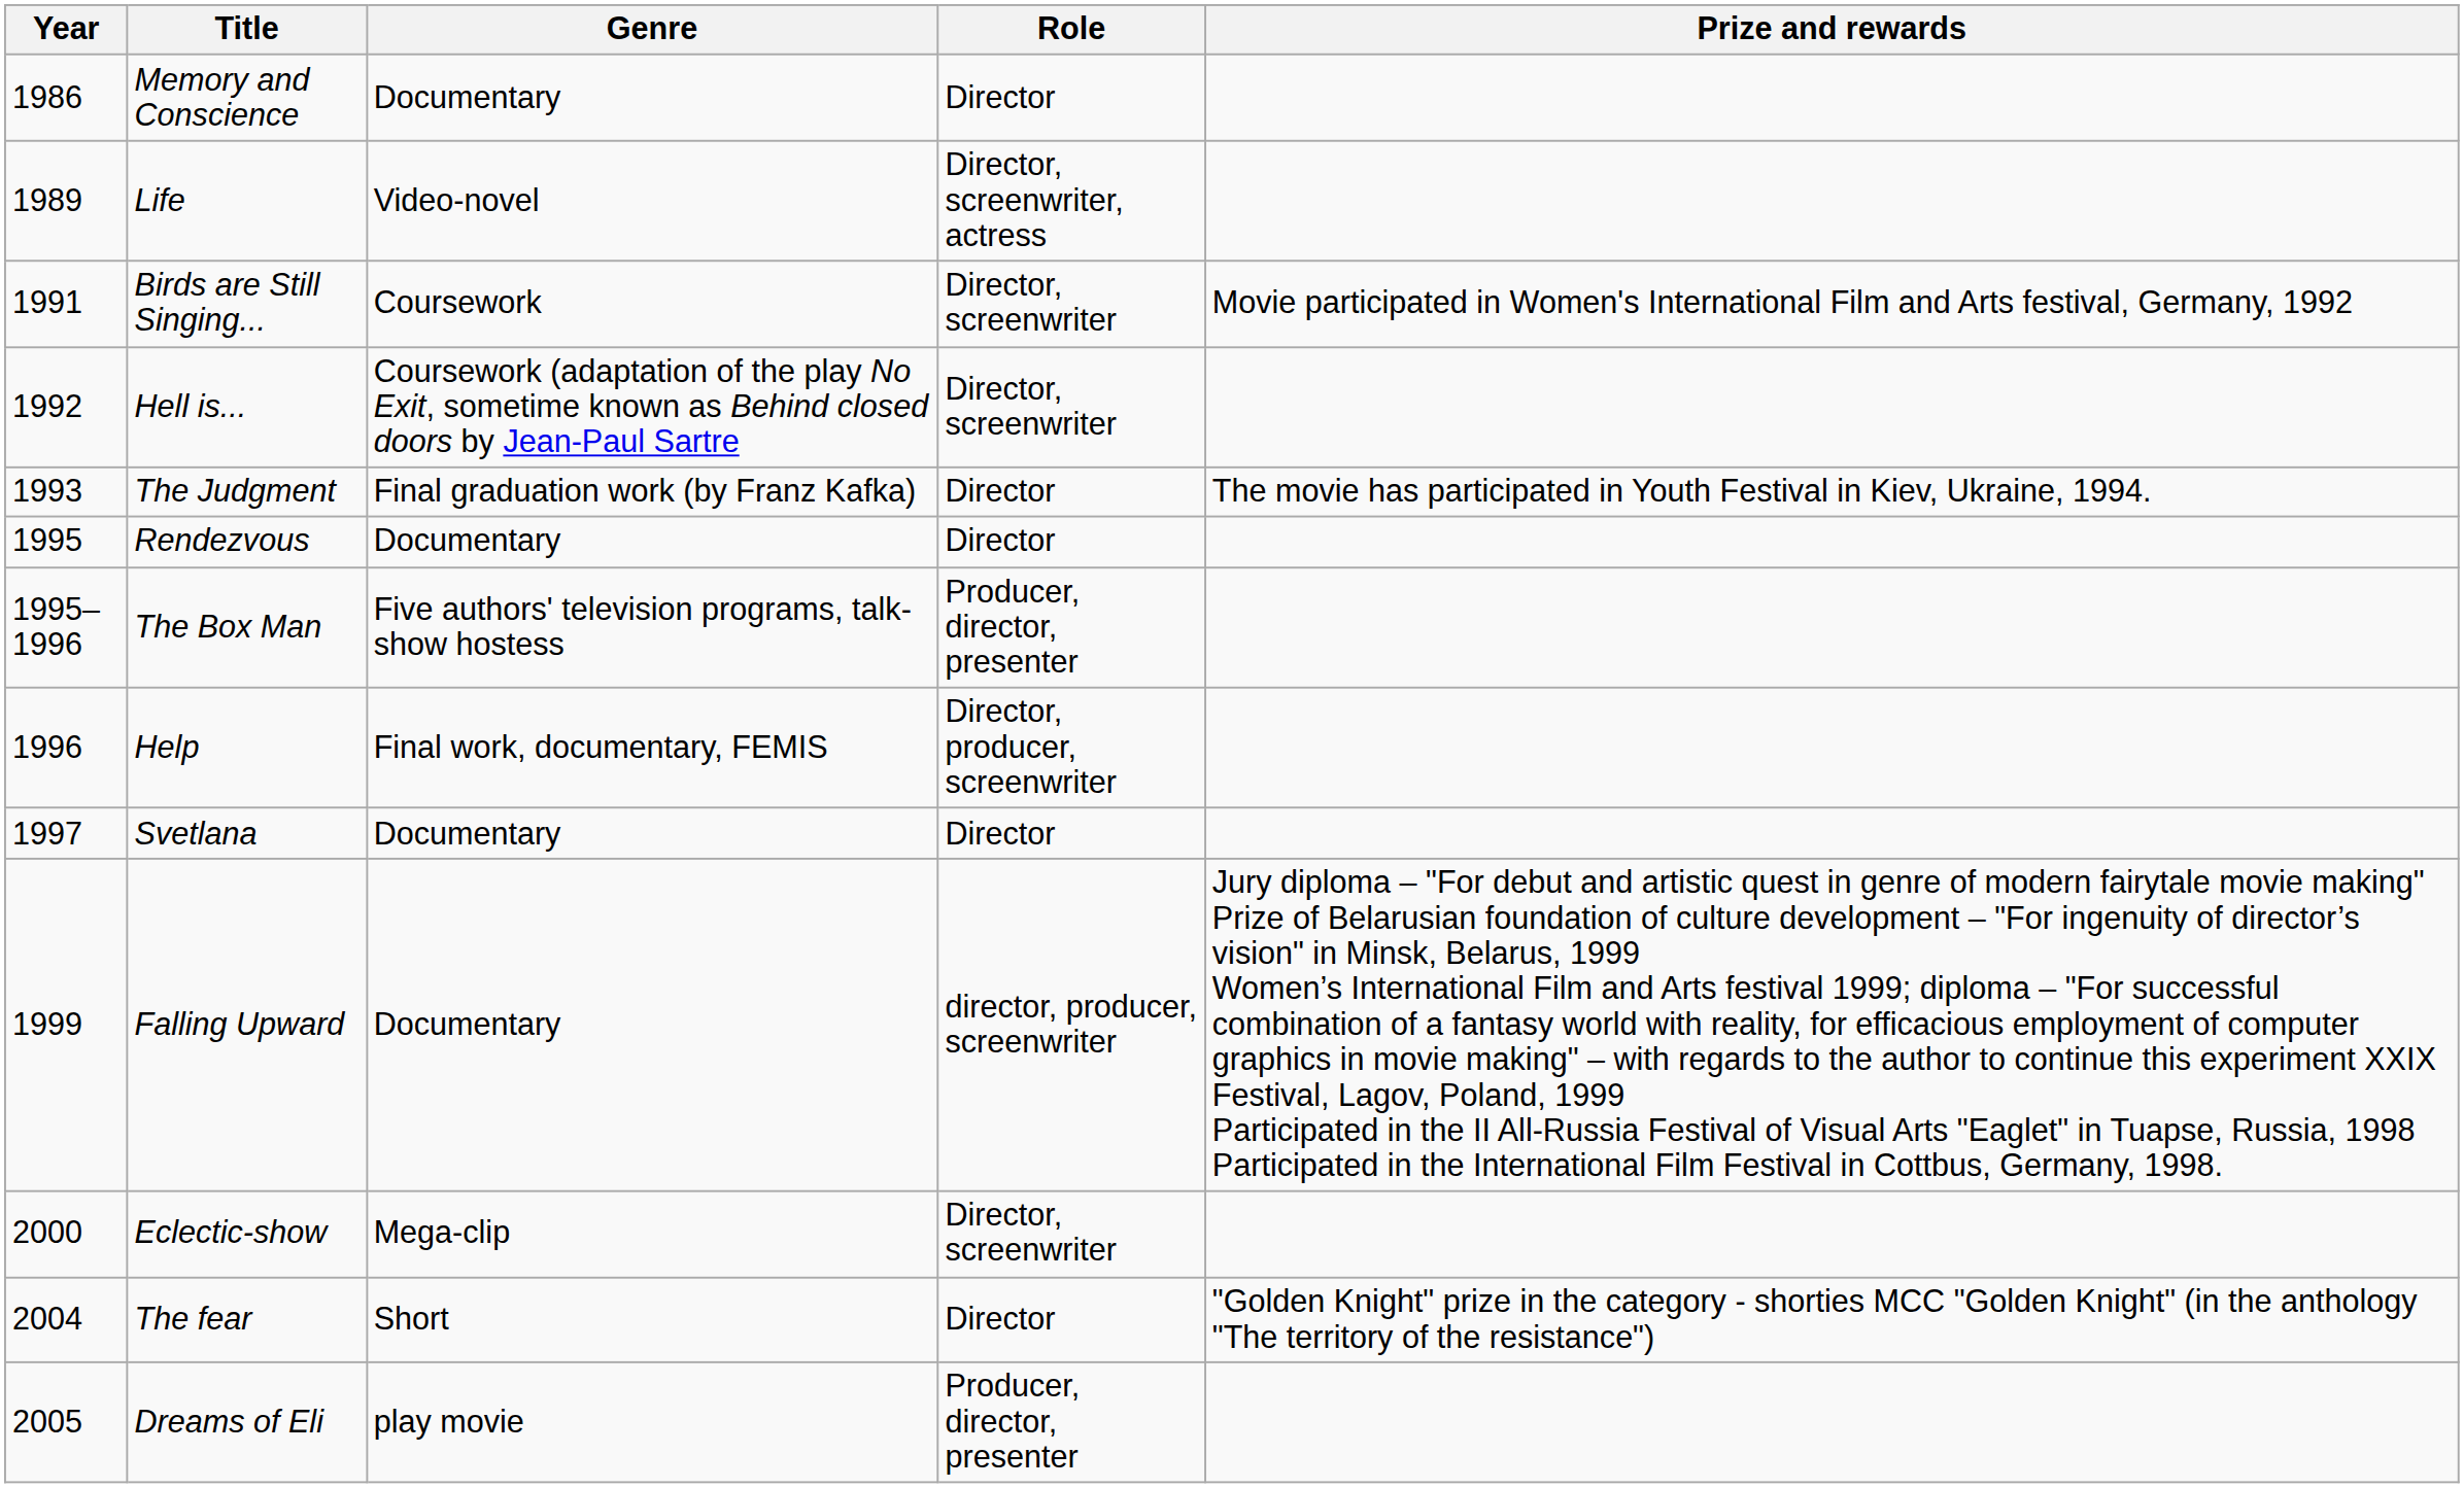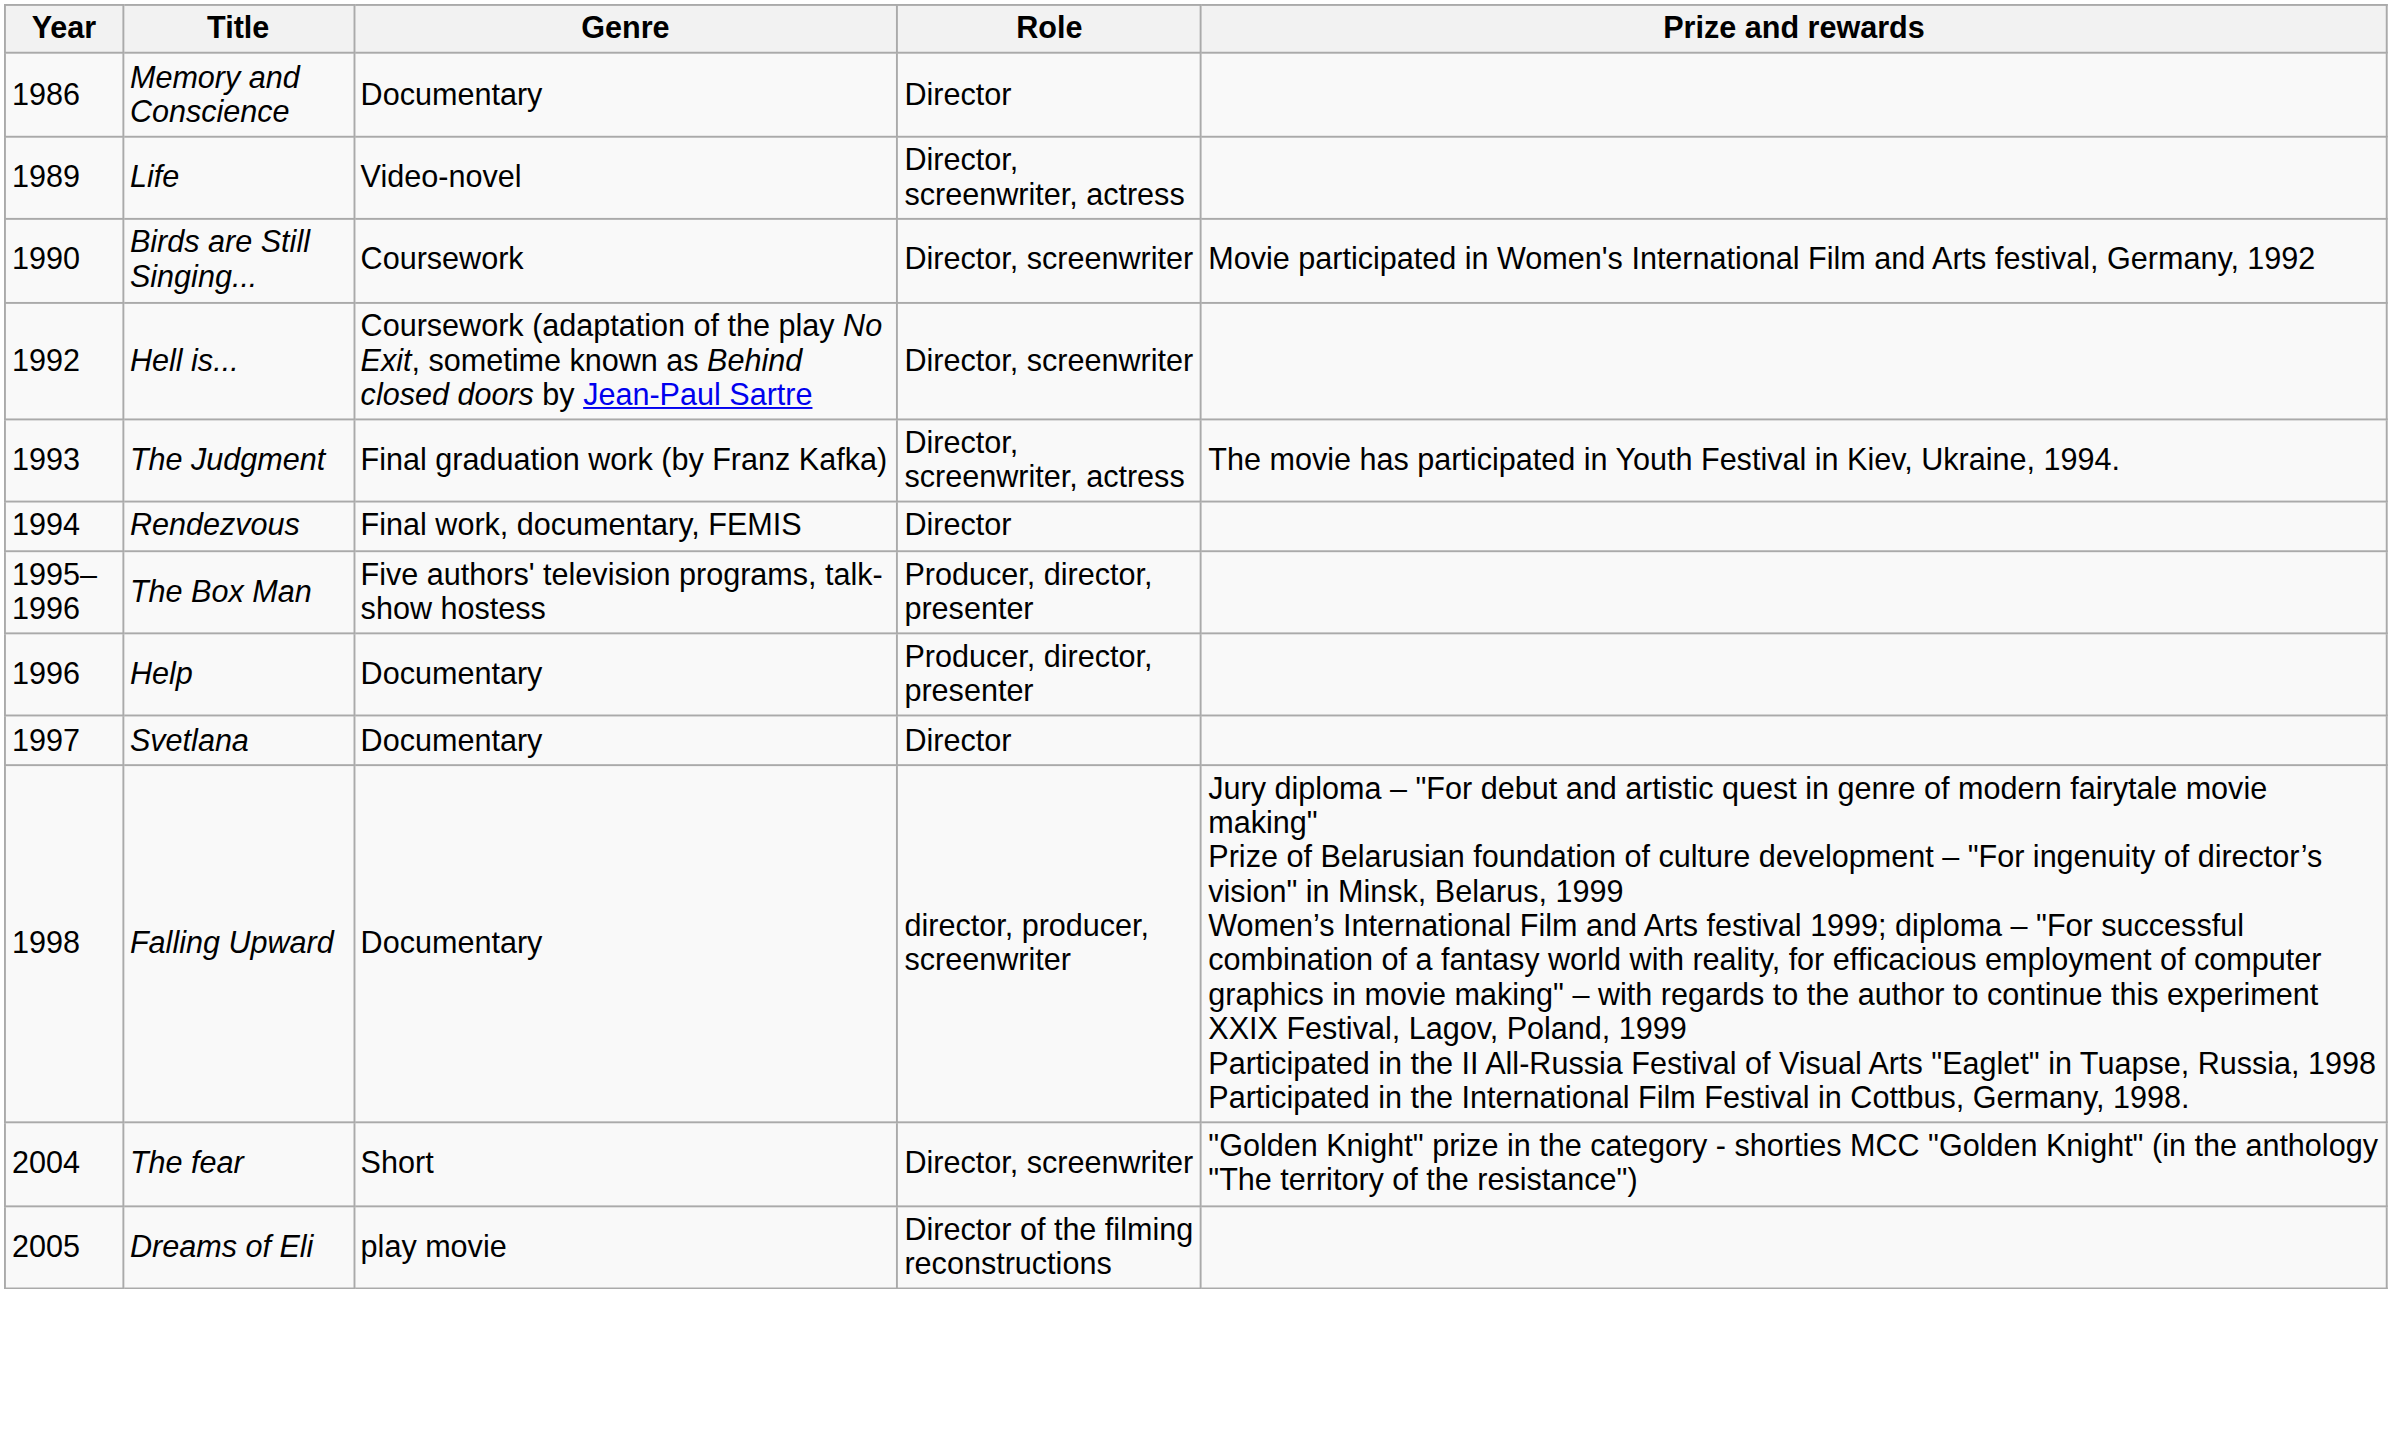Birds are Still Singing... | Year: 1991 -> 1990
The Judgment | Role: Director -> Director, screenwriter, actress
Rendezvous | Year: 1995 -> 1994
Rendezvous | Genre: Documentary -> Final work, documentary, FEMIS
Help | Genre: Final work, documentary, FEMIS -> Documentary
Help | Role: Director, producer, screenwriter -> Producer, director, presenter
Falling Upward | Year: 1999 -> 1998
- row: 2000 | Eclectic-show | Mega-clip | Director, screenwriter
The fear | Role: Director -> Director, screenwriter
Dreams of Eli | Role: Producer, director, presenter -> Director of the filming reconstructions
